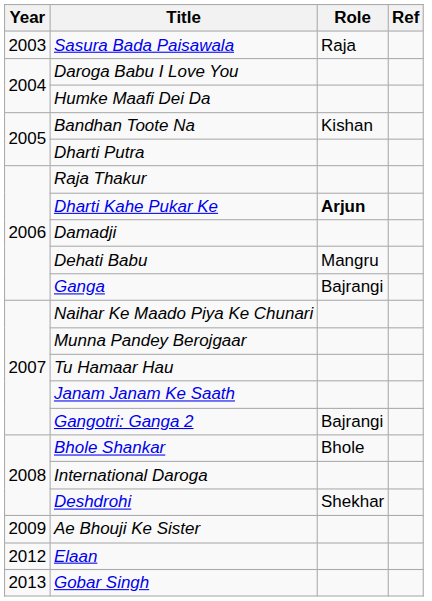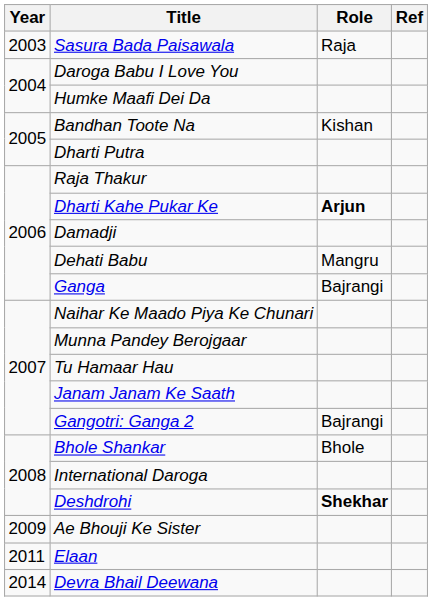Deshdrohi | Role: normal -> bold
Elaan | Year: 2012 -> 2011
- row: 2013 | Gobar Singh
+ row: 2014 | Devra Bhail Deewana
